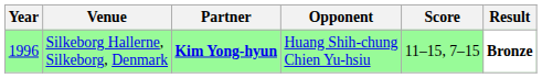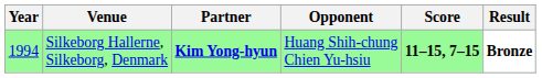Silkeborg Hallerne, Silkeborg, Denmark | Year: 1996 -> 1994
Silkeborg Hallerne, Silkeborg, Denmark | Score: normal -> bold
